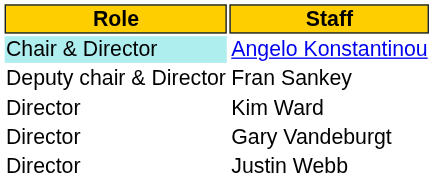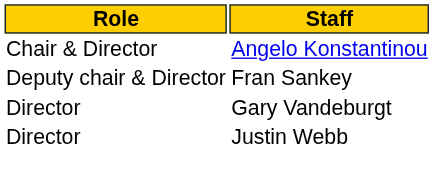Angelo Konstantinou | Role: paleturquoise background -> no background
- row: Director | Kim Ward
